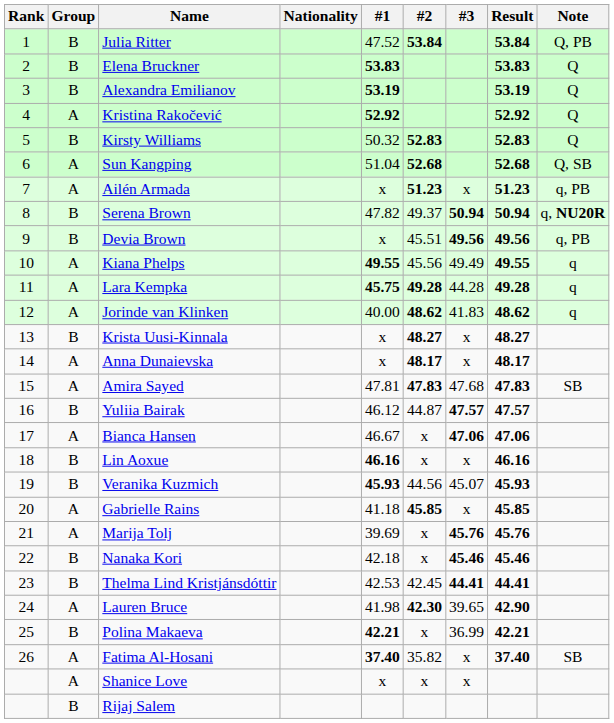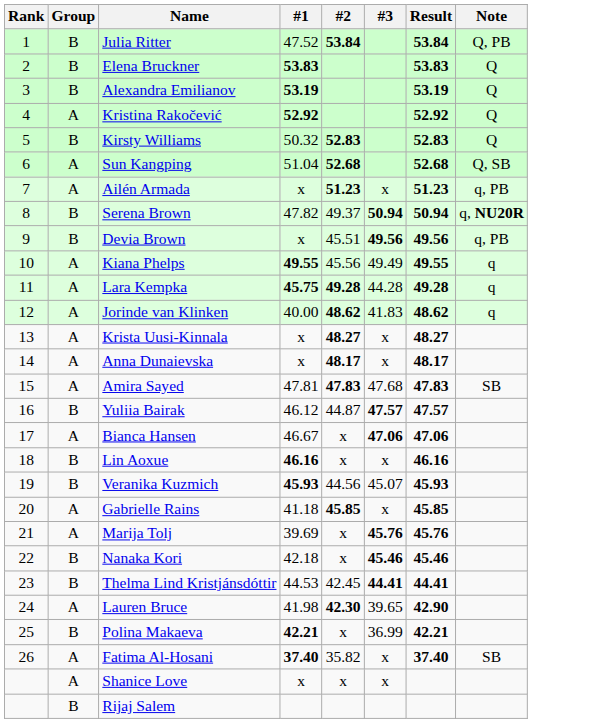- column: Nationality
Krista Uusi-Kinnala | Group: B -> A
Thelma Lind Kristjánsdóttir | #1: 42.53 -> 44.53
